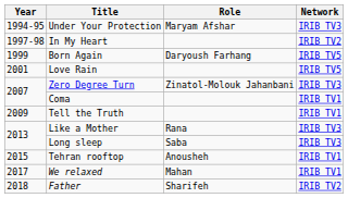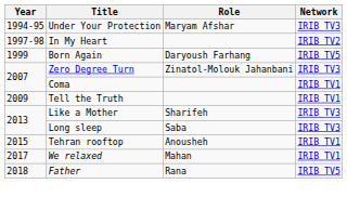- row: 2001 | Love Rain | IRIB TV5
Like a Mother | Role: Rana -> Sharifeh
Father | Role: Sharifeh -> Rana
Father | Network: IRIB TV2 -> IRIB TV5
